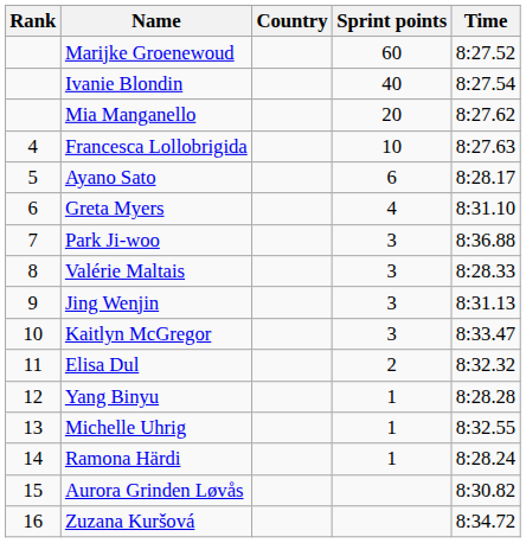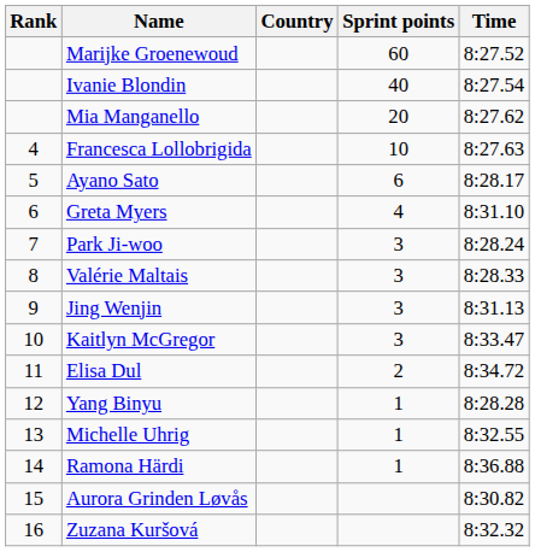Park Ji-woo | Time: 8:36.88 -> 8:28.24
Elisa Dul | Time: 8:32.32 -> 8:34.72
Ramona Härdi | Time: 8:28.24 -> 8:36.88
Zuzana Kuršová | Time: 8:34.72 -> 8:32.32
